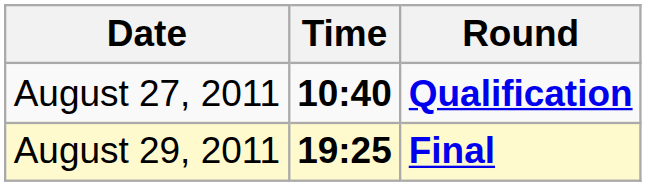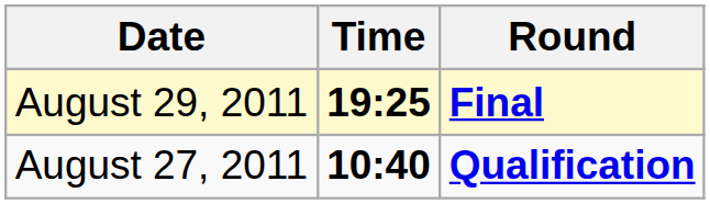rows swapped: August 27, 2011 <-> August 29, 2011
